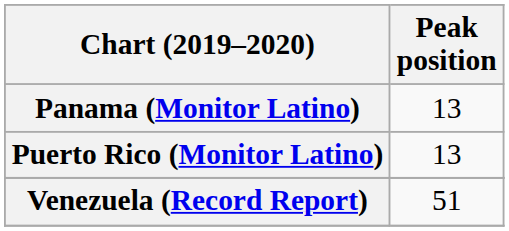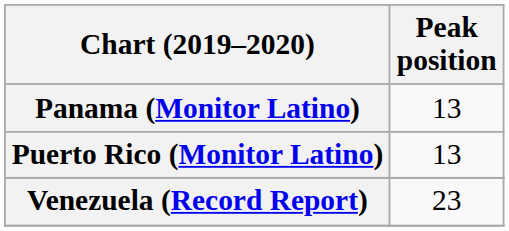Venezuela (Record Report) | Peak position: 51 -> 23
